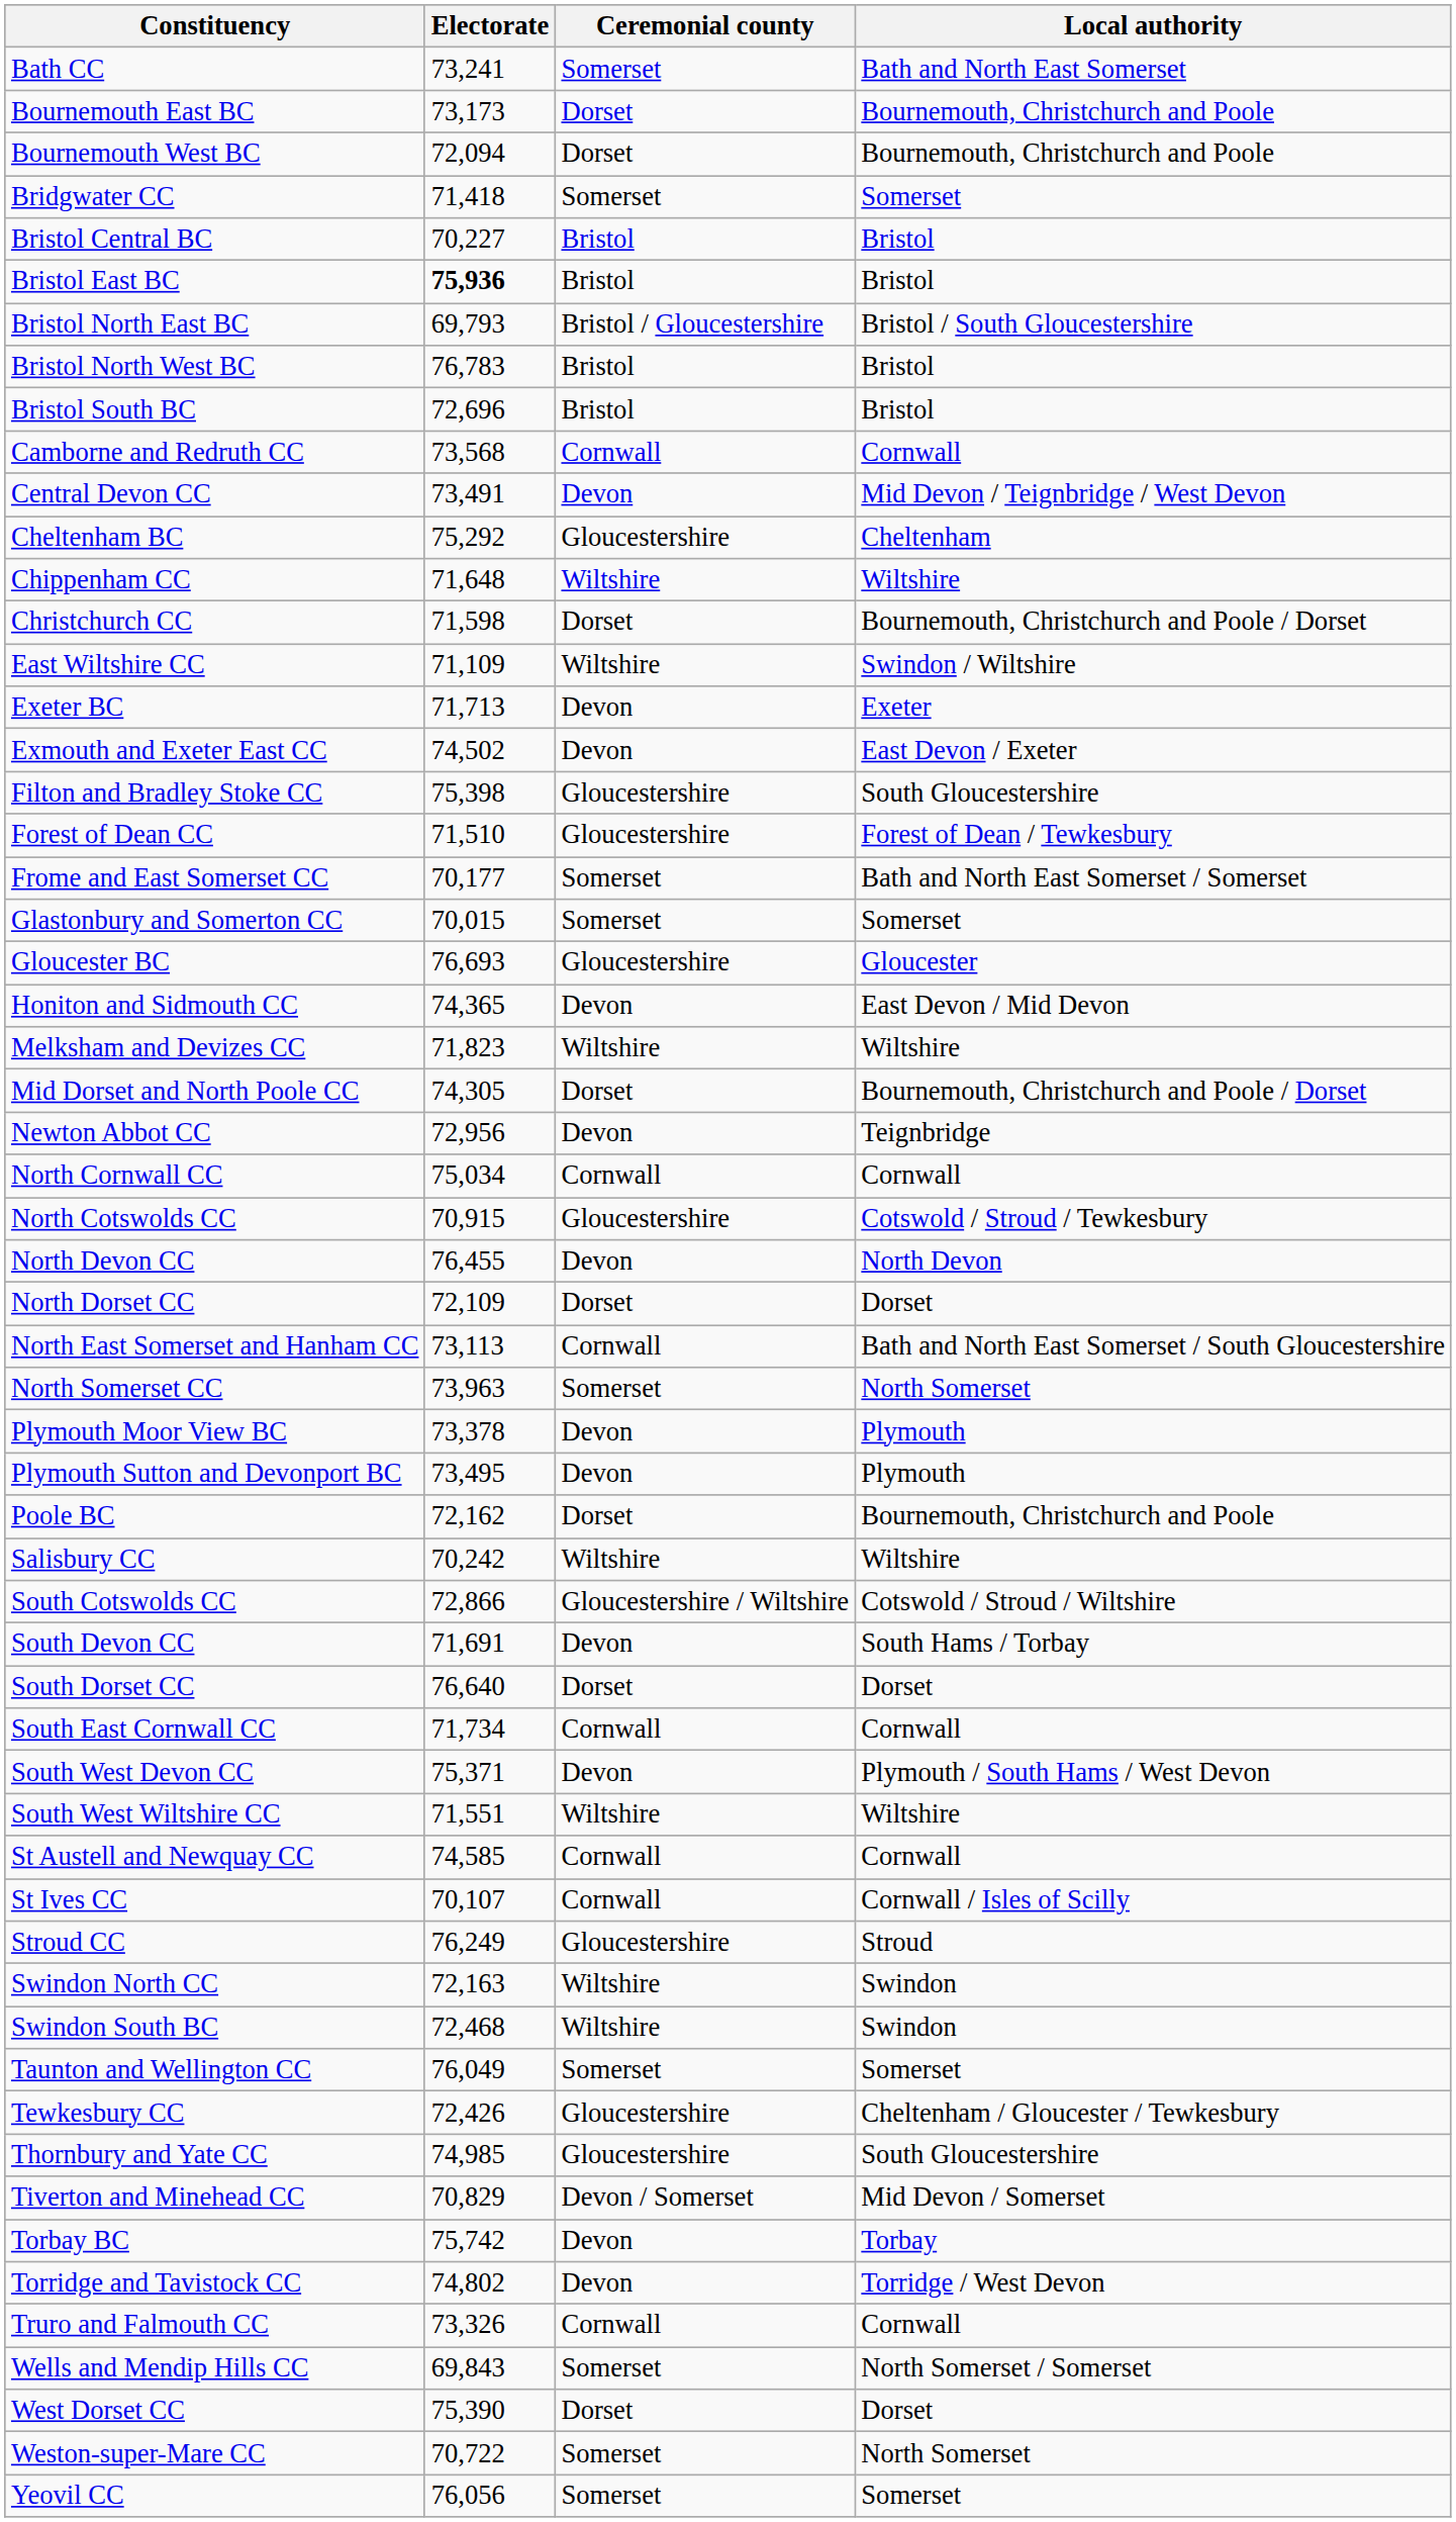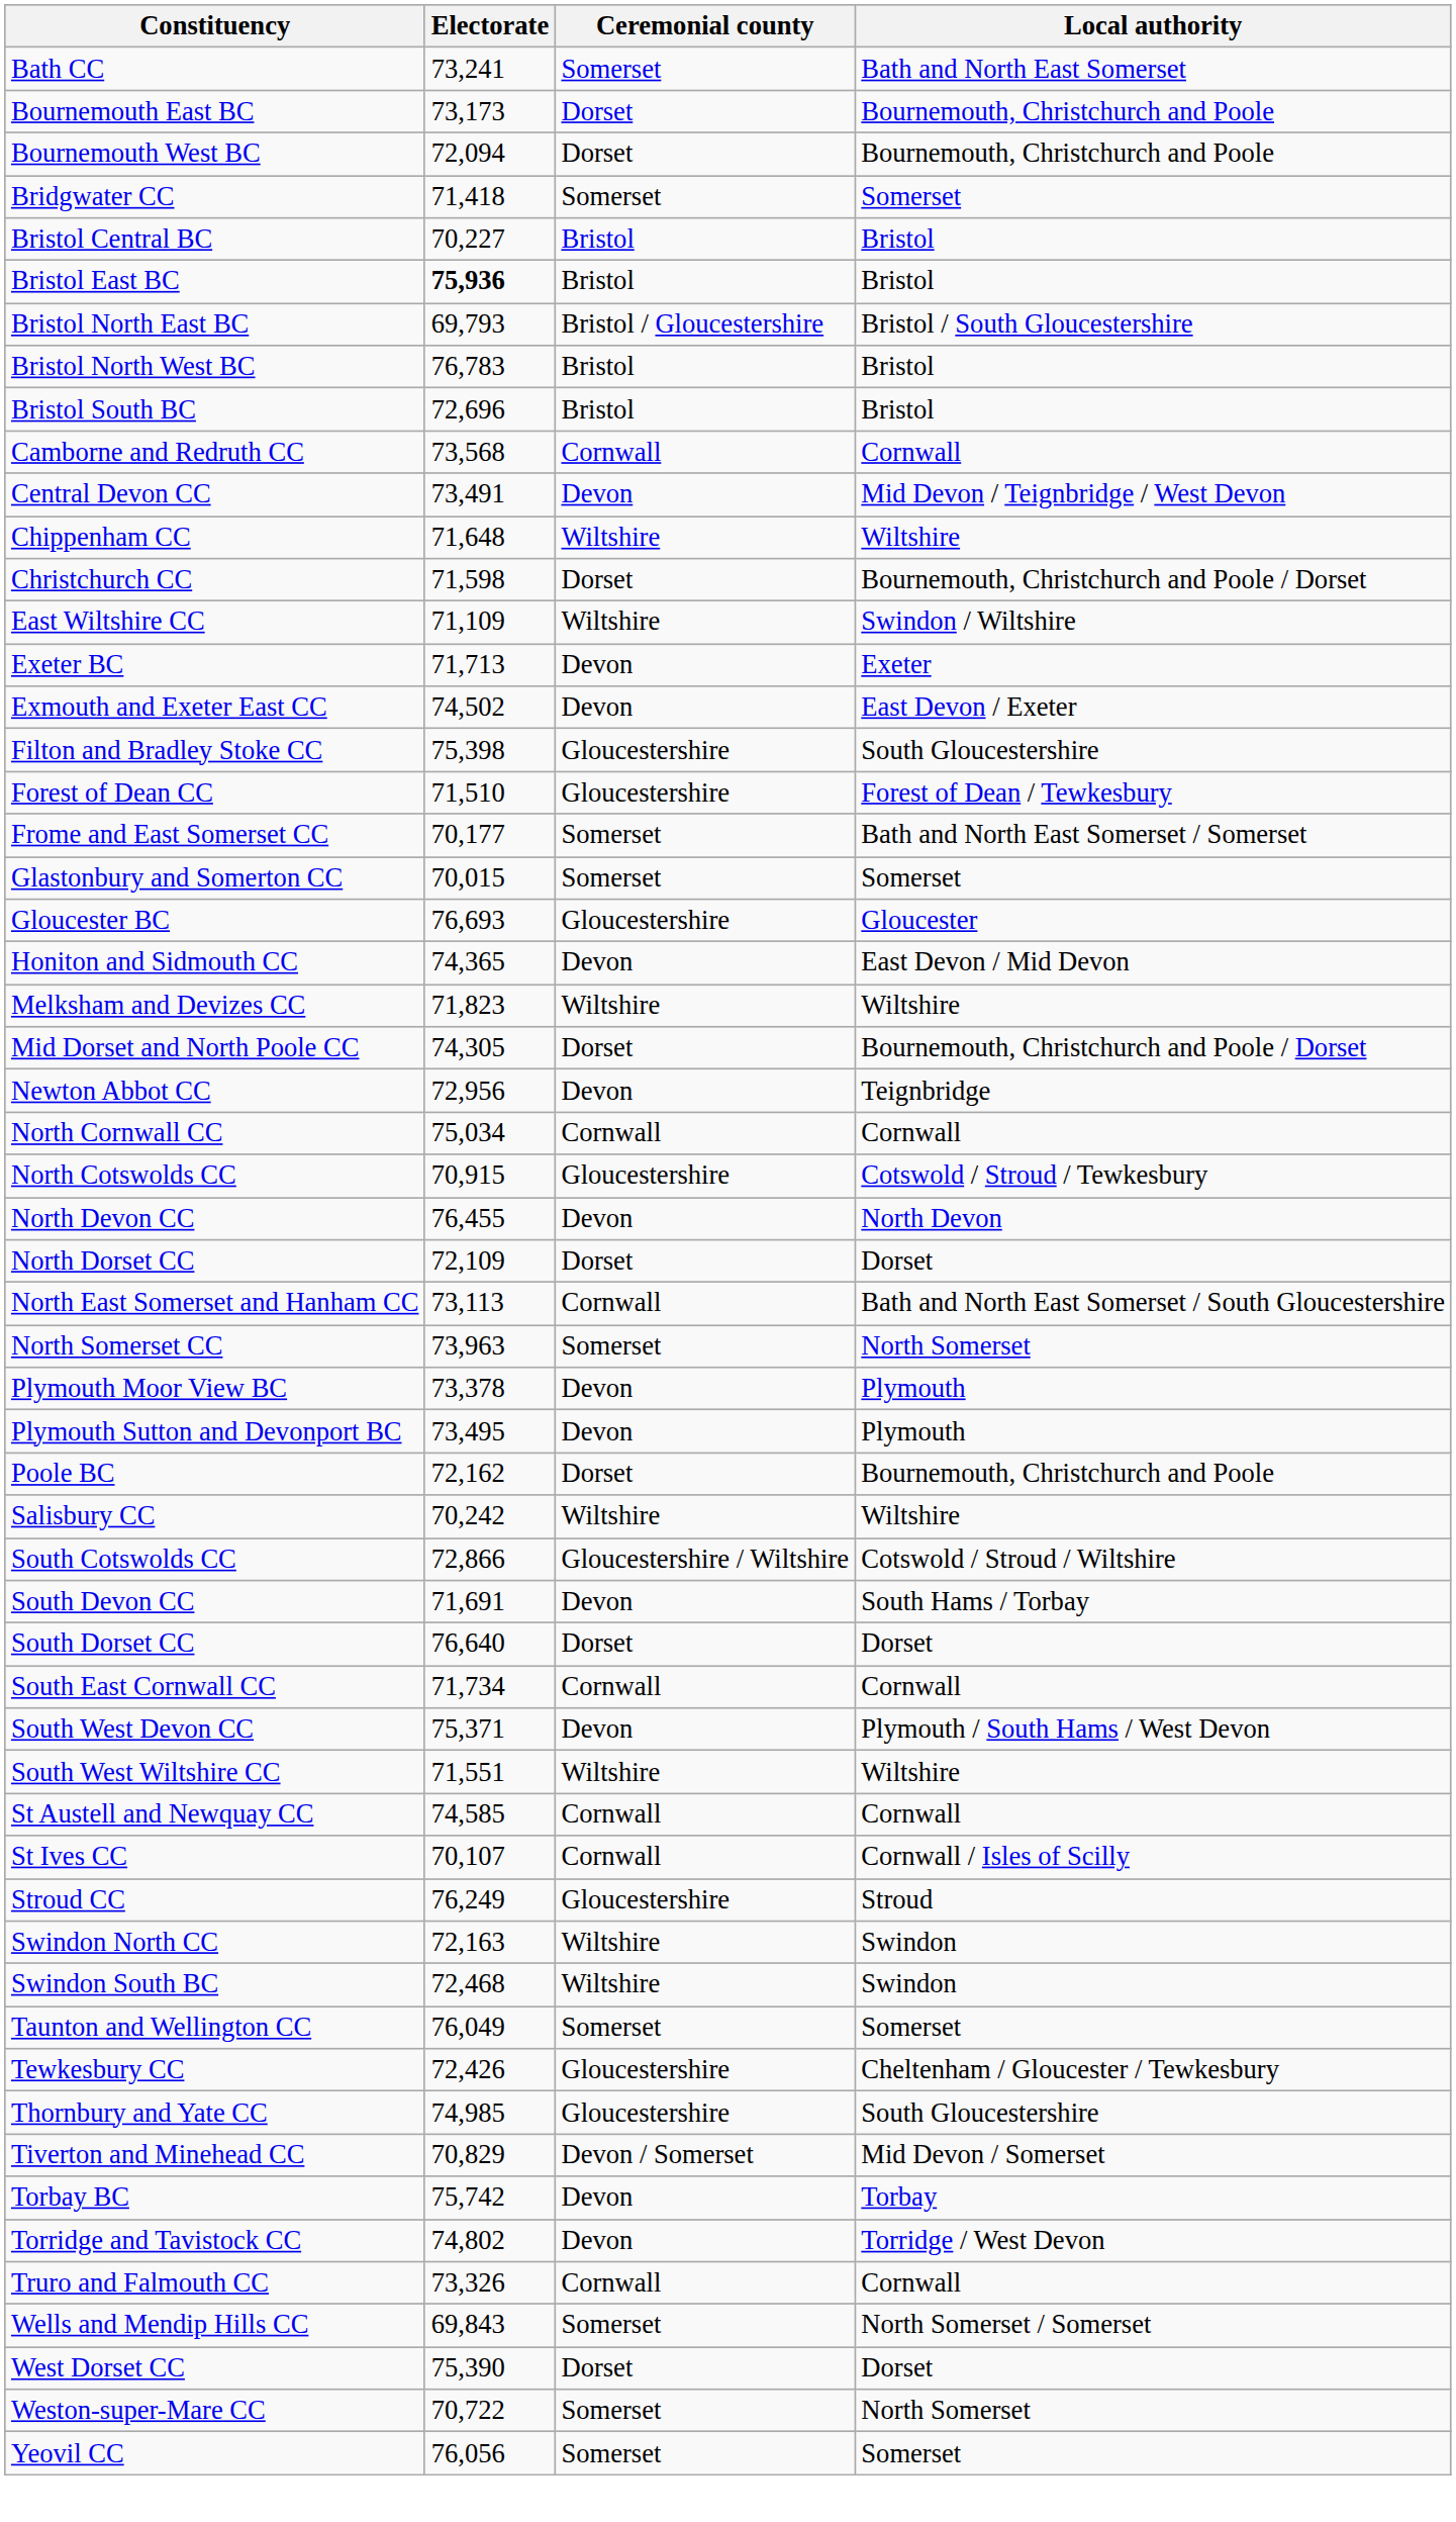- row: Cheltenham BC | 75,292 | Gloucestershire | Cheltenham
